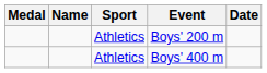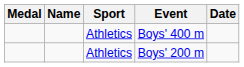rows swapped: Boys' 400 m <-> Boys' 200 m
